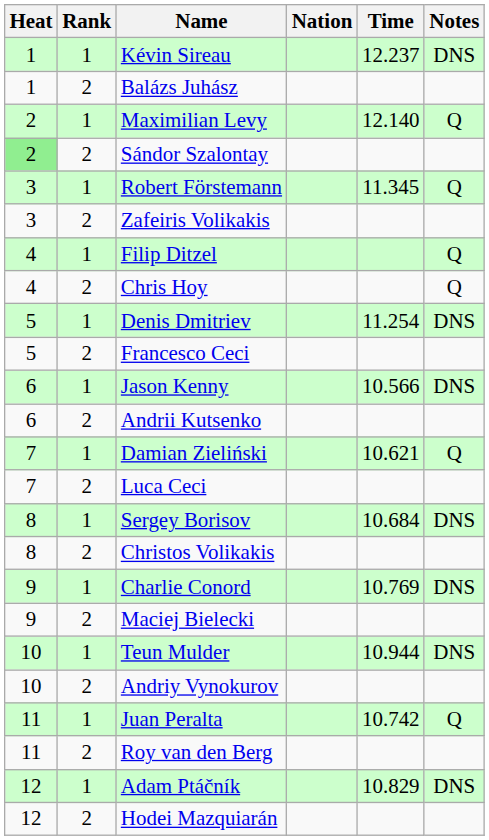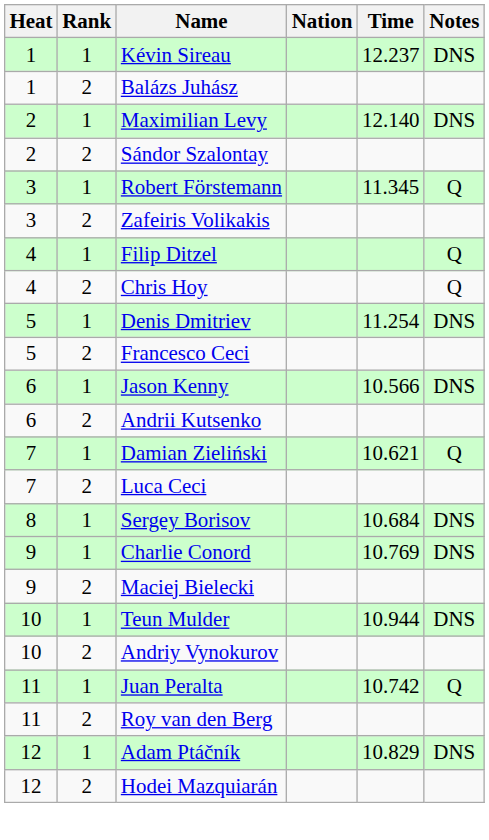Maximilian Levy | Notes: Q -> DNS
Sándor Szalontay | Heat: lightgreen background -> no background
- row: 8 | 2 | Christos Volikakis
